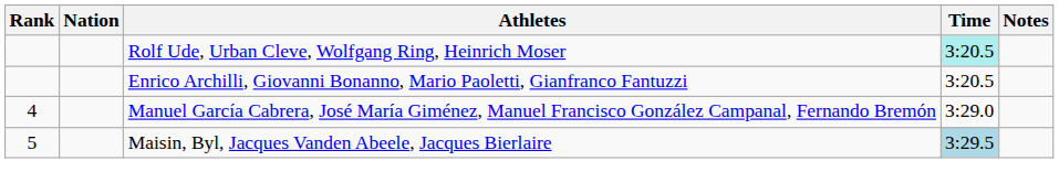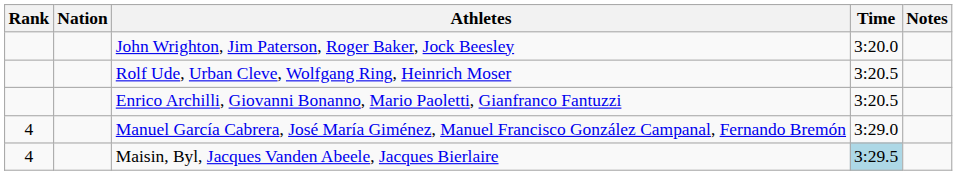+ row: John Wrighton, Jim Paterson, Roger Baker, Jock Beesley | 3:20.0
Rolf Ude, Urban Cleve, Wolfgang Ring, Heinrich Moser | Time: paleturquoise background -> no background
Maisin, Byl, Jacques Vanden Abeele, Jacques Bierlaire | Rank: 5 -> 4
